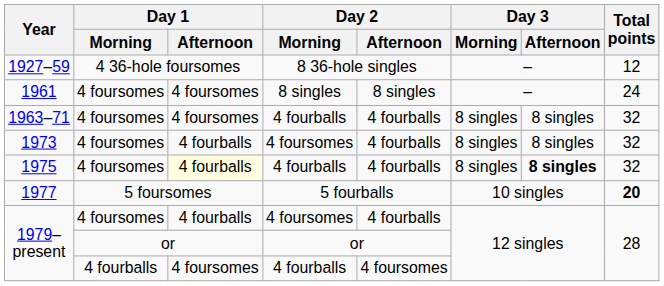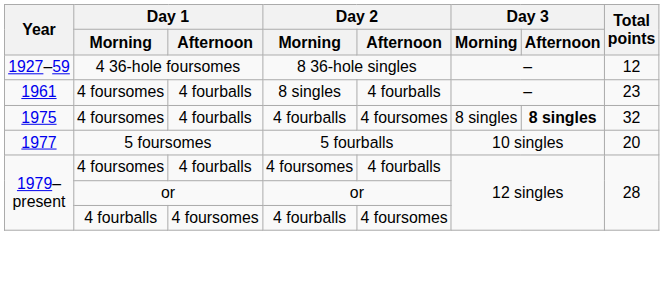1961 | Day 1 / Afternoon: 4 foursomes -> 4 fourballs
1961 | Day 2 / Afternoon: 8 singles -> 4 fourballs
1961 | Total points: 24 -> 23
- row: 1963–71 | 4 foursomes | 4 foursomes | 4 fourballs | 4 fourballs | 8 singles | 8 singles | 32
- row: 1973 | 4 foursomes | 4 fourballs | 4 foursomes | 4 fourballs | 8 singles | 8 singles | 32
1975 | Day 1 / Afternoon: lightyellow background -> no background
1975 | Day 2 / Afternoon: 4 fourballs -> 4 foursomes
1977 | Total points: bold -> normal
